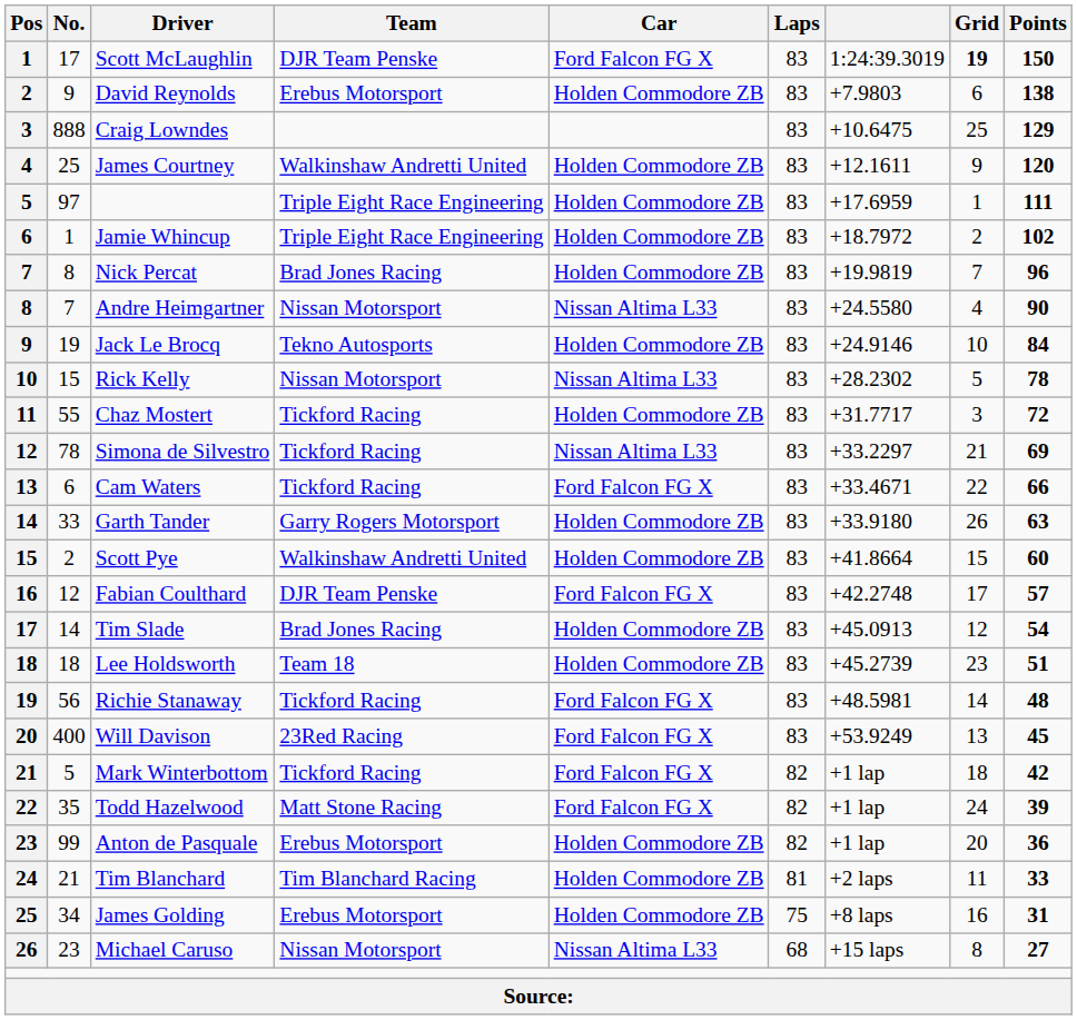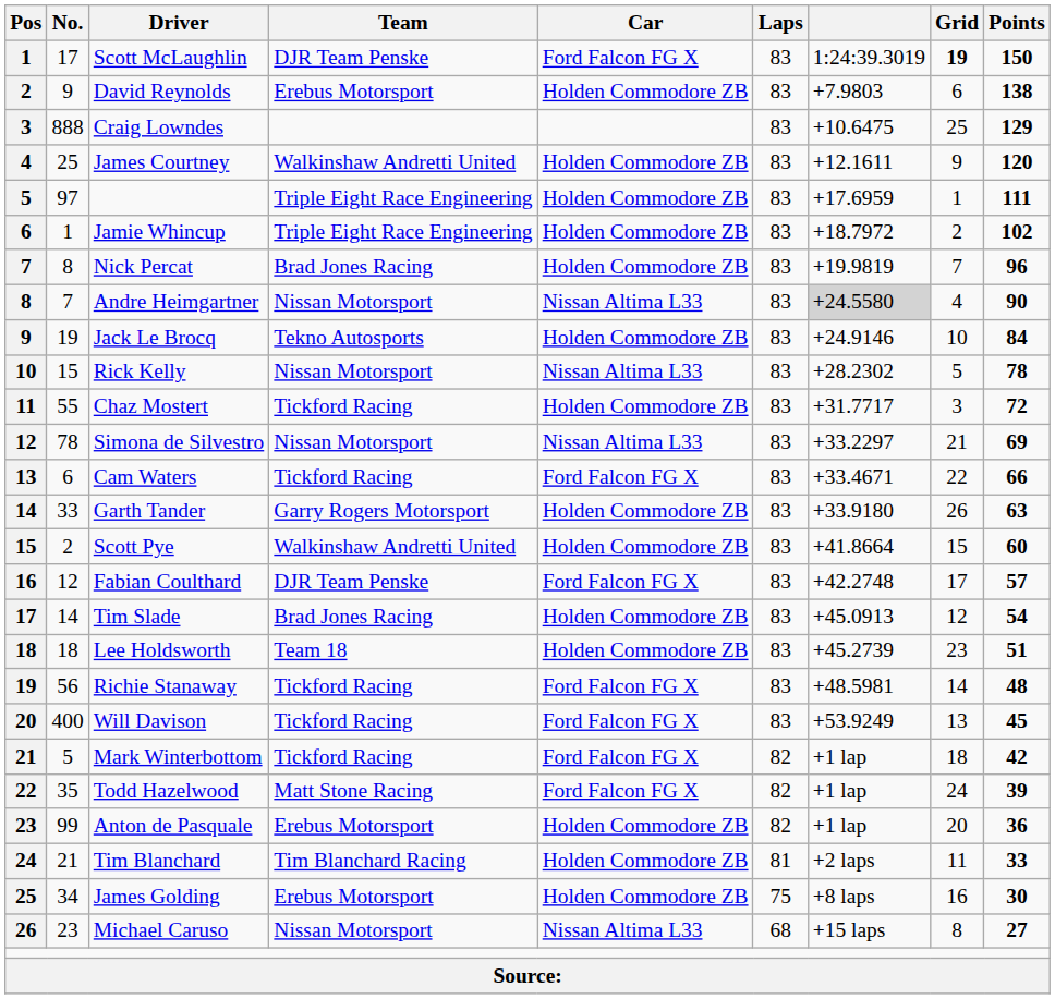Andre Heimgartner | column 7: no background -> lightgrey background
Simona de Silvestro | Team: Tickford Racing -> Nissan Motorsport
Will Davison | Team: 23Red Racing -> Tickford Racing
James Golding | Points: 31 -> 30
